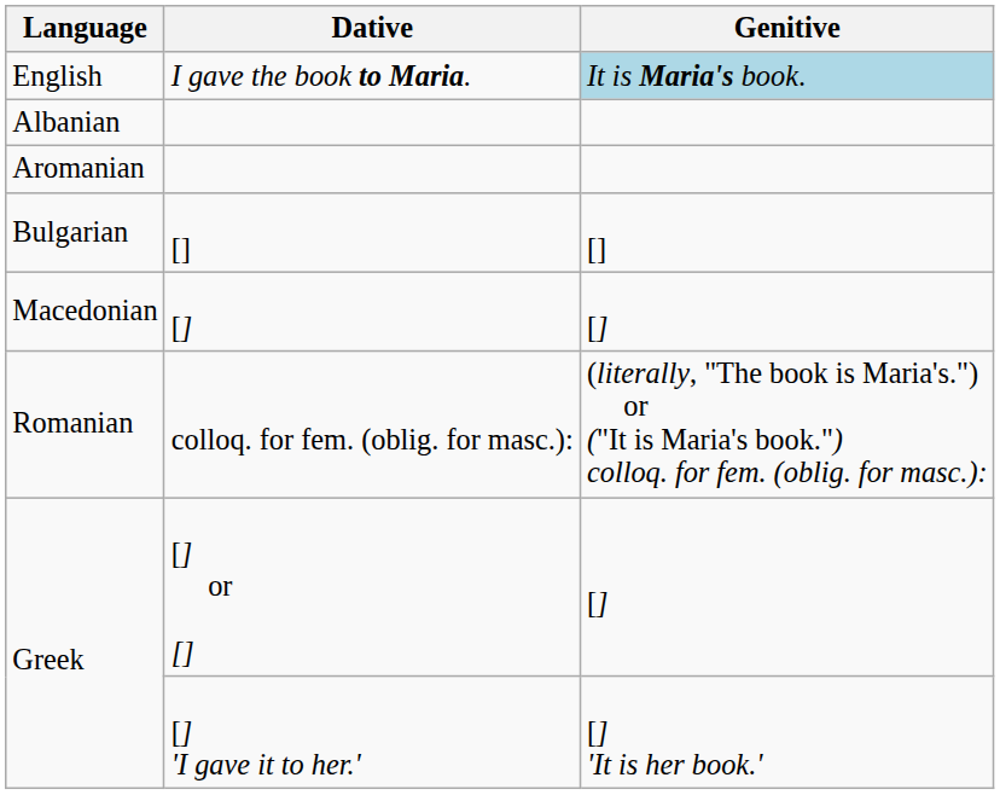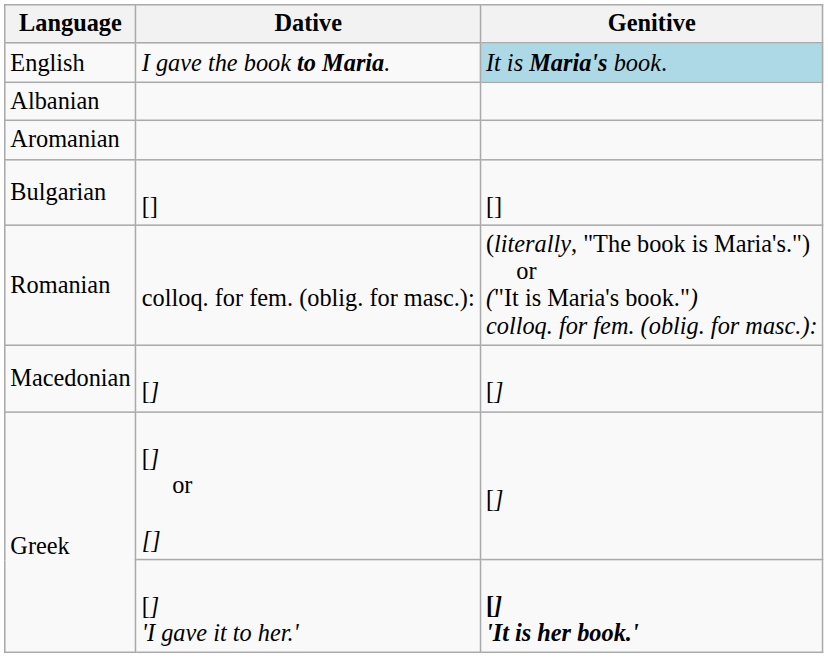rows swapped: Romanian <-> Macedonian
Greek / [] 'I gave it to her.' | Genitive: normal -> bold
